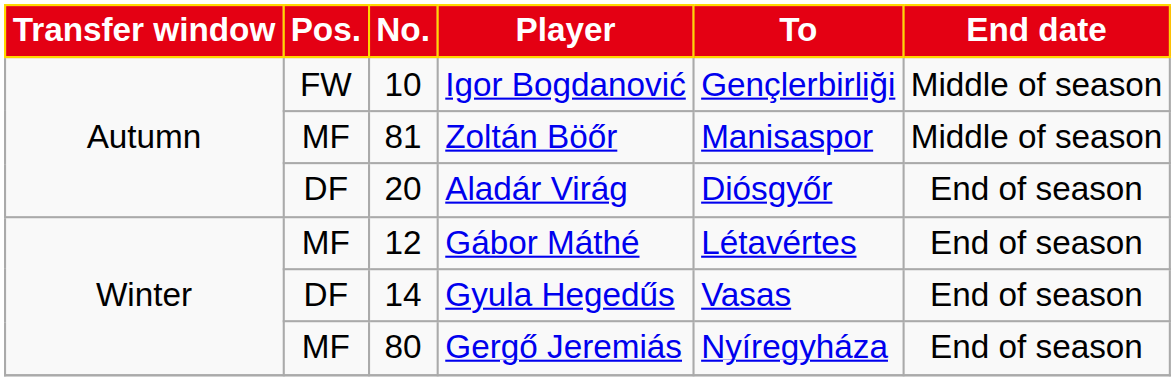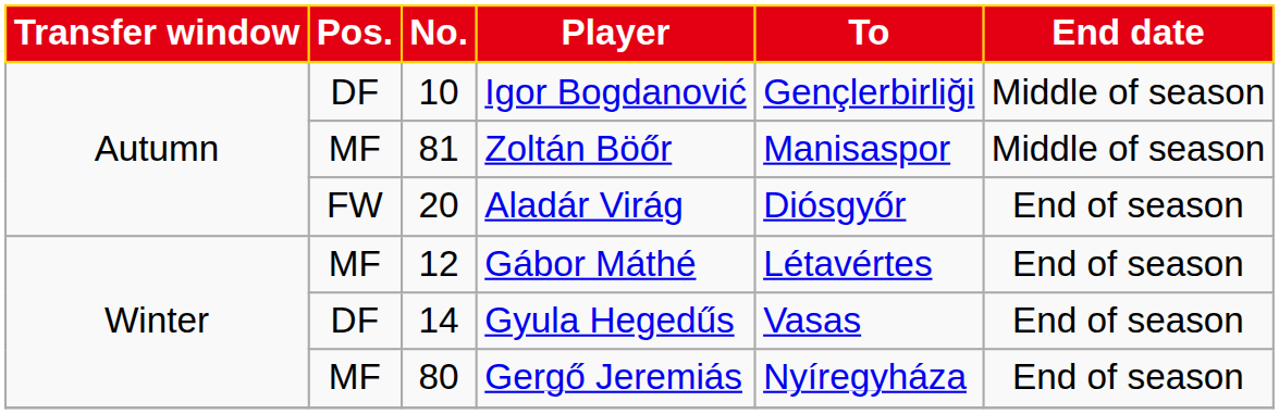Igor Bogdanović | Pos.: FW -> DF
Aladár Virág | Pos.: DF -> FW
